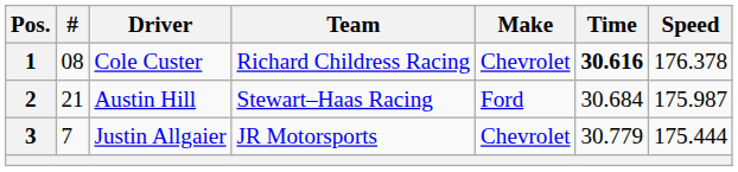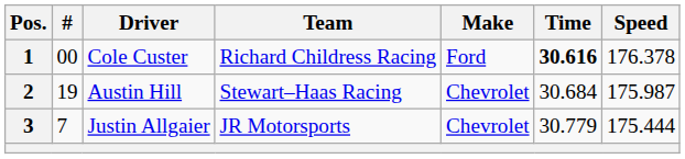1 | #: 08 -> 00
1 | Make: Chevrolet -> Ford
2 | #: 21 -> 19
2 | Make: Ford -> Chevrolet
